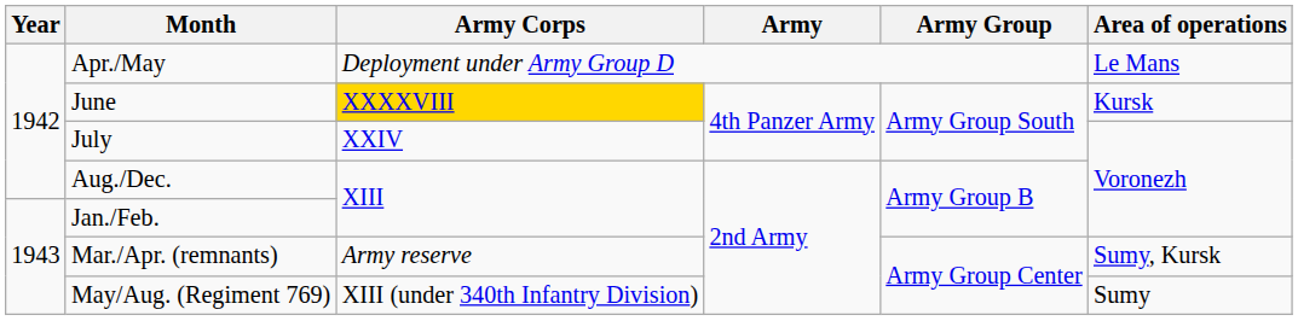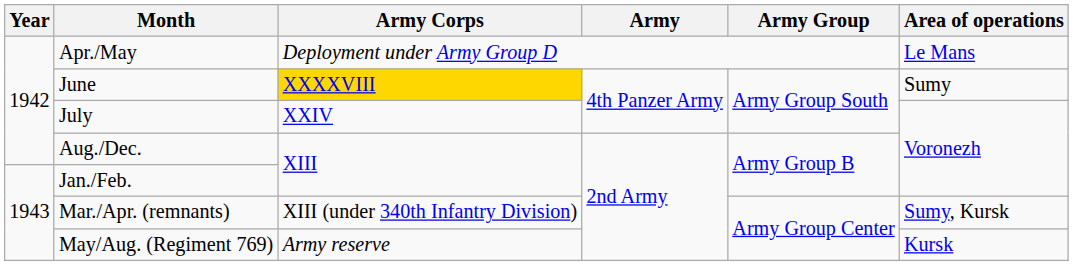June | Area of operations: Kursk -> Sumy
Mar./Apr. (remnants) | Army Corps: Army reserve -> XIII (under 340th Infantry Division)
May/Aug. (Regiment 769) | Army Corps: XIII (under 340th Infantry Division) -> Army reserve
May/Aug. (Regiment 769) | Area of operations: Sumy -> Kursk
